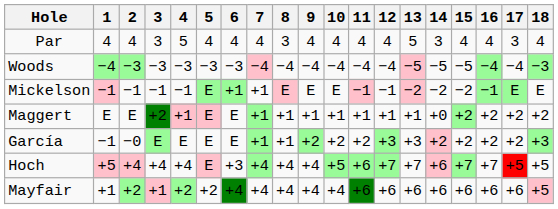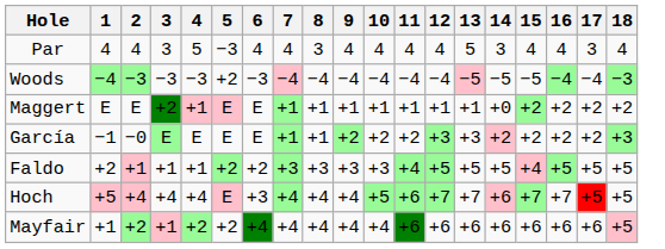Par | 5: 4 -> −3
Woods | 5: −3 -> +2
- row: Mickelson | −1 | −1 | −1 | −1 | E | +1 | +1 | E | E | E | −1 | −1 | −2 | −2 | −2 | −1 | E | E
+ row: Faldo | +2 | +1 | +1 | +1 | +2 | +2 | +3 | +3 | +3 | +3 | +4 | +5 | +5 | +5 | +4 | +5 | +5 | +5
